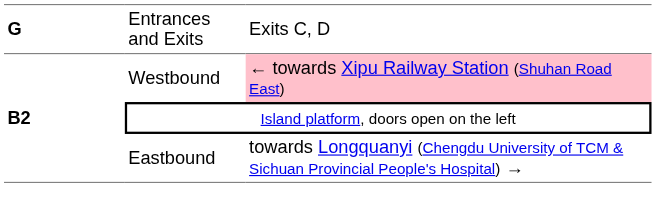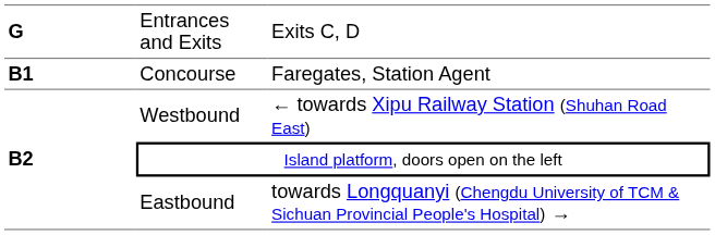+ row: B1 | Concourse | Faregates, Station Agent
Westbound | column 3: pink background -> no background
